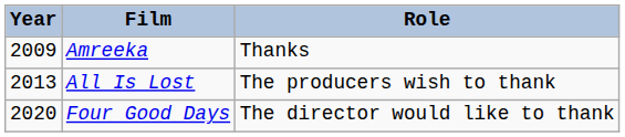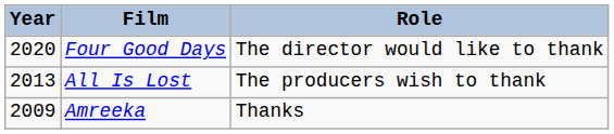rows swapped: Amreeka <-> Four Good Days
